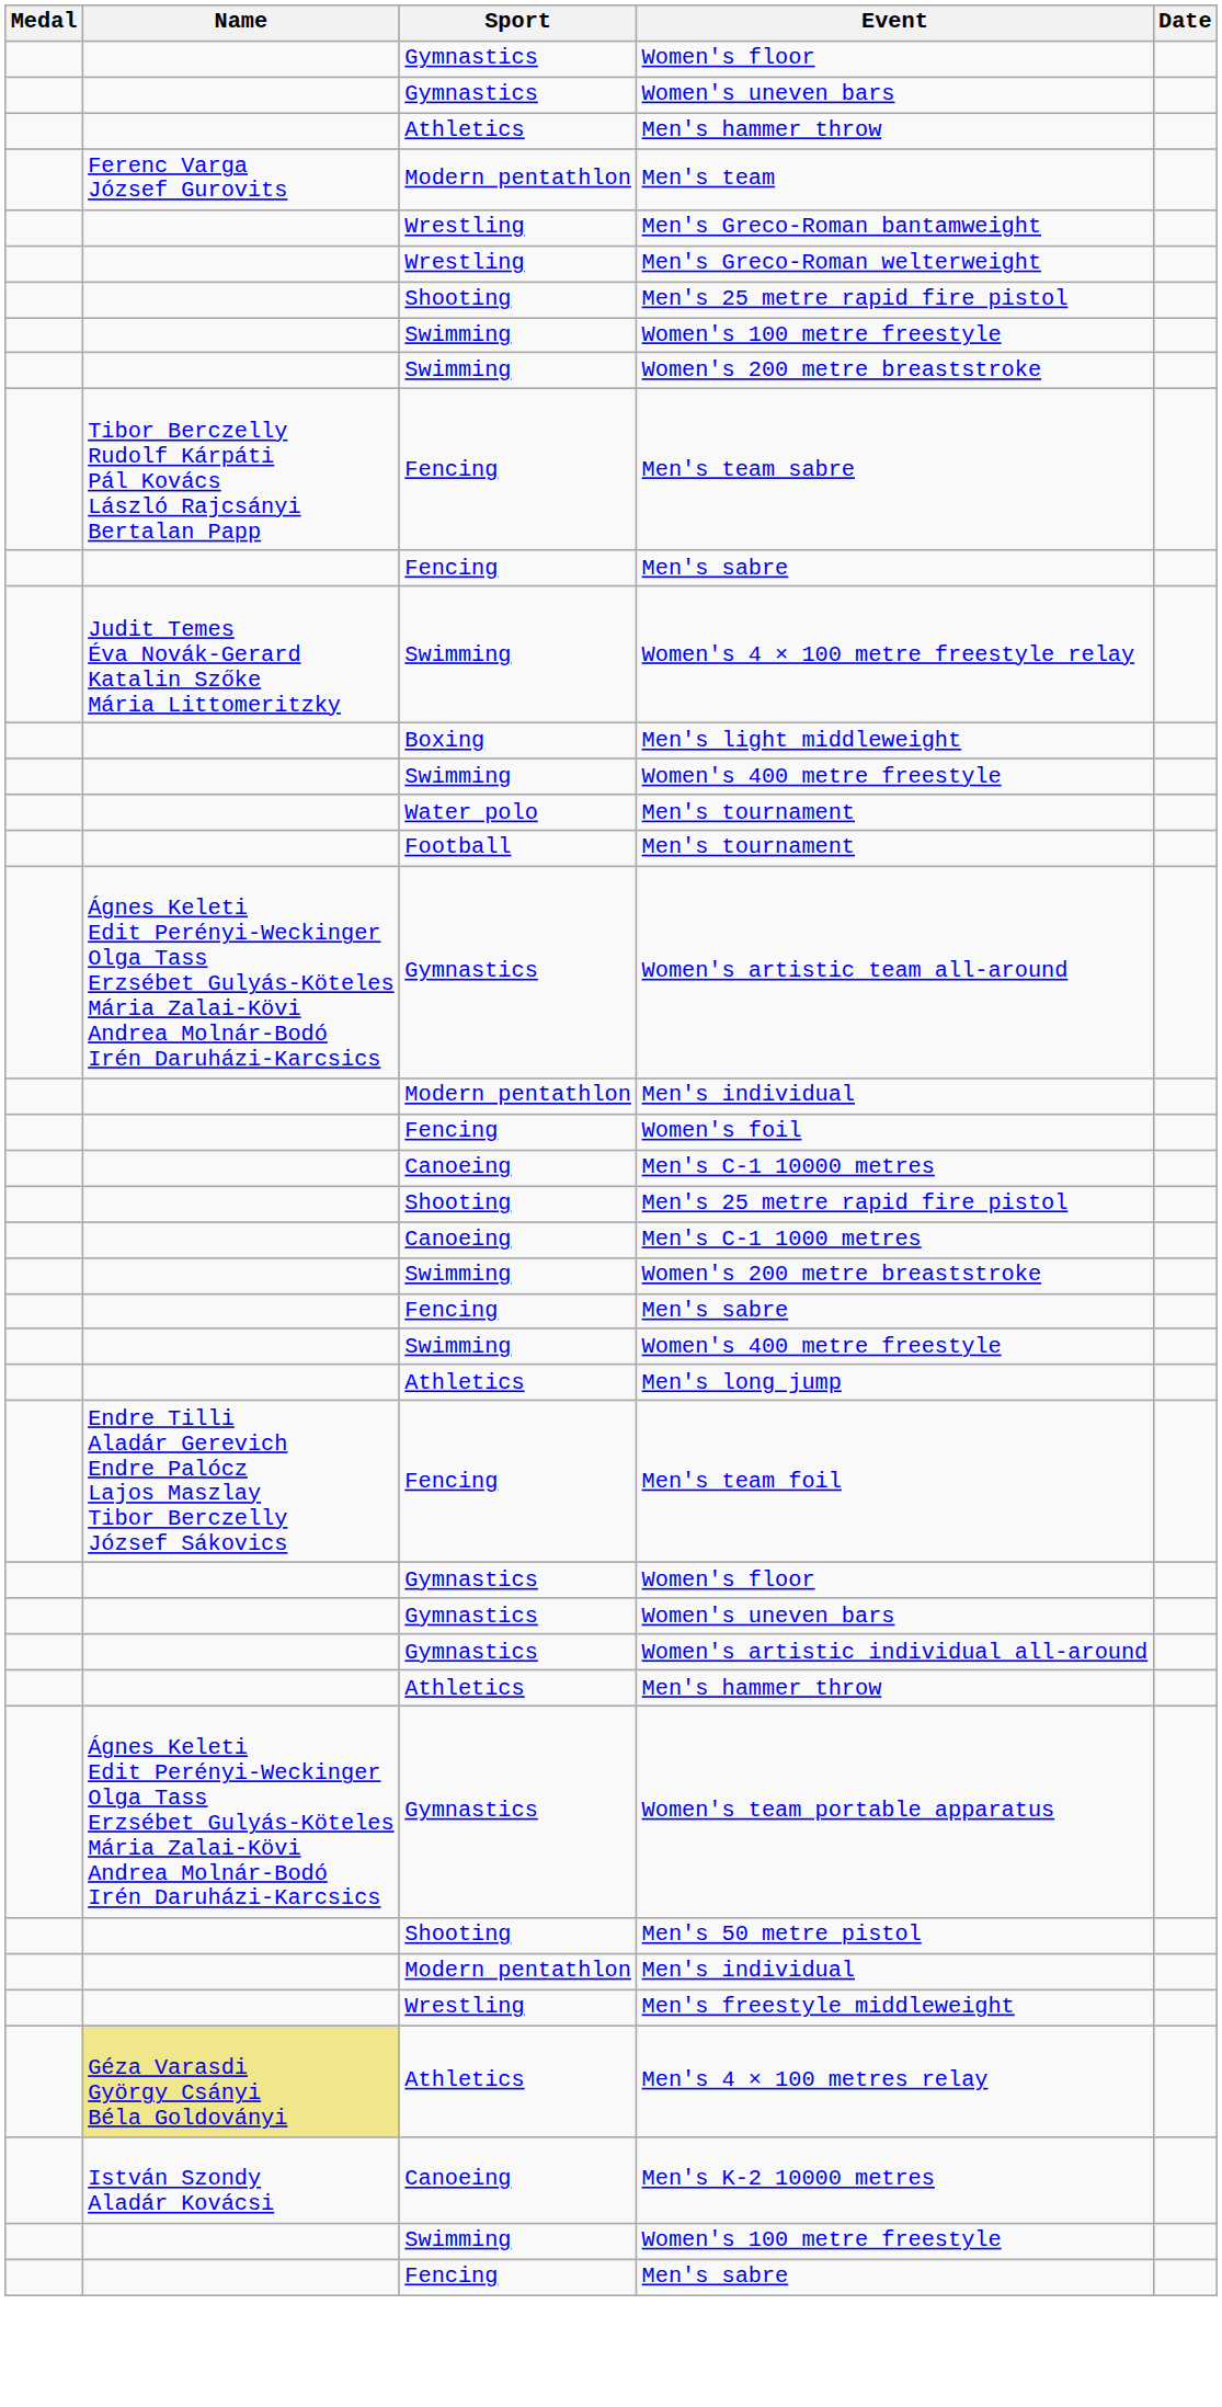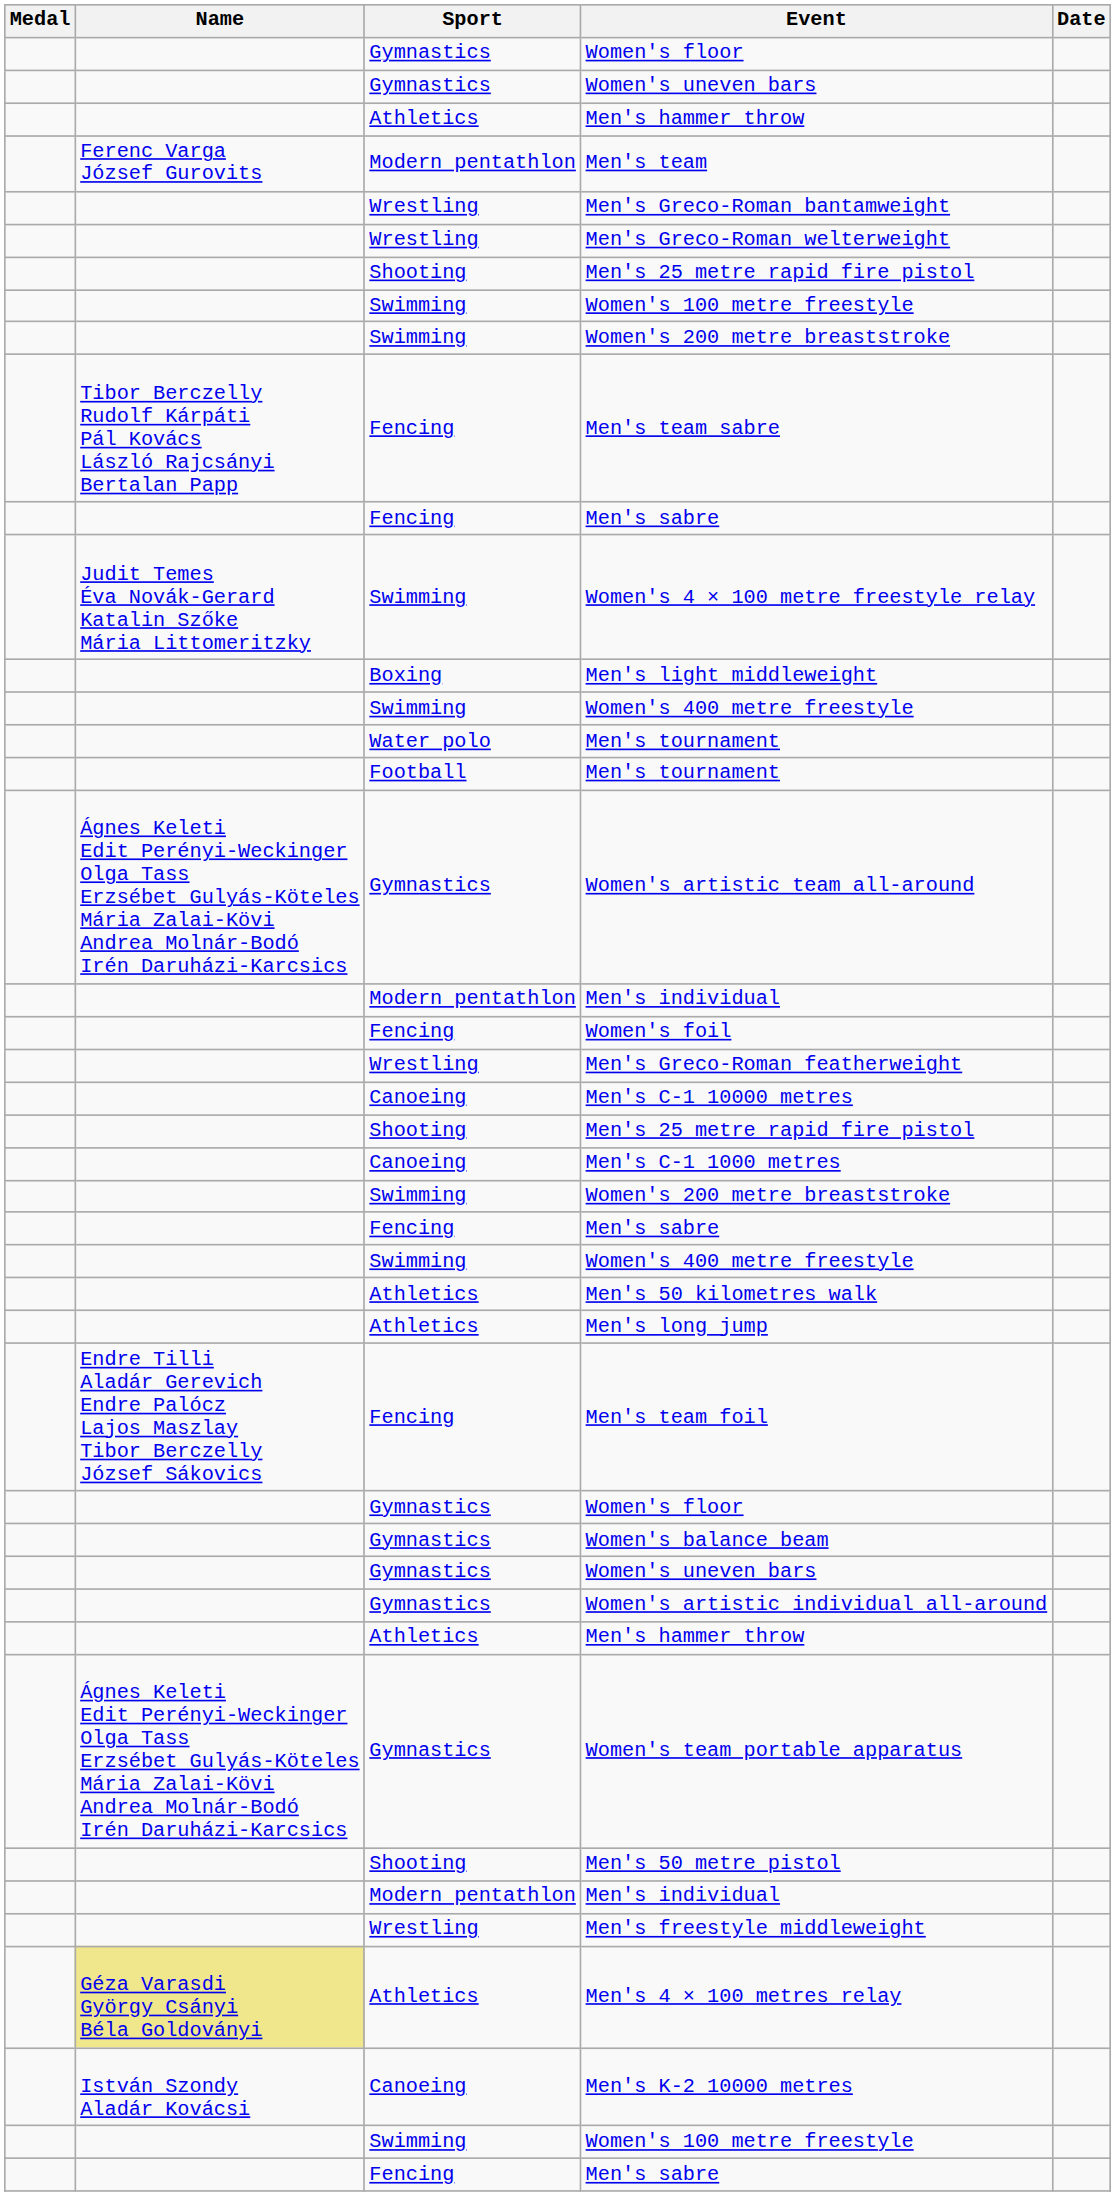+ row: Wrestling | Men's Greco-Roman featherweight
+ row: Athletics | Men's 50 kilometres walk
+ row: Gymnastics | Women's balance beam
